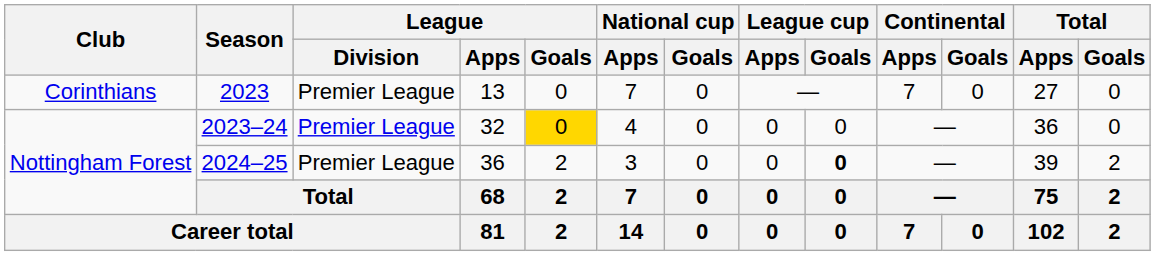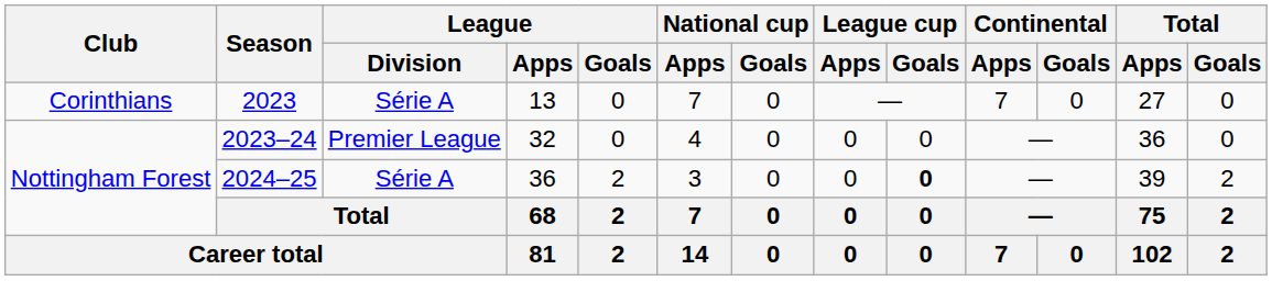2023 | League / Division: Premier League -> Série A
2023–24 | League / Goals: gold background -> no background
2024–25 | League / Division: Premier League -> Série A
